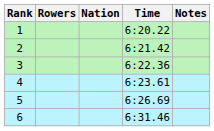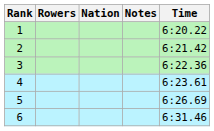columns swapped: Time <-> Notes
